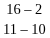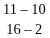rows swapped: 16 – 2 <-> 11 – 10
